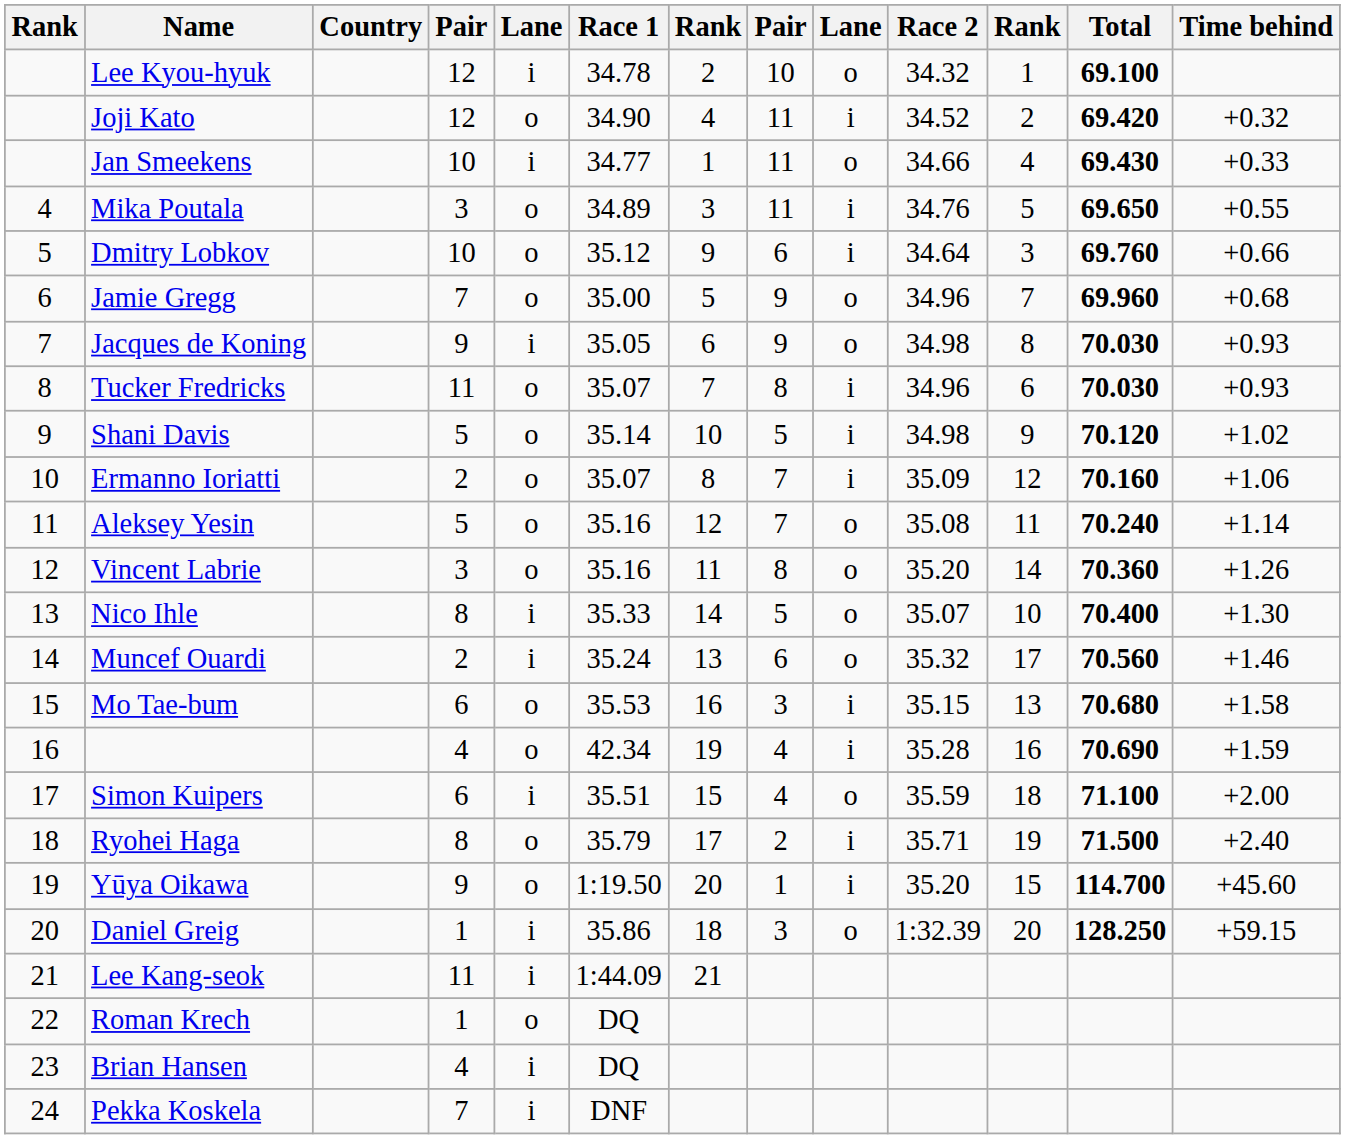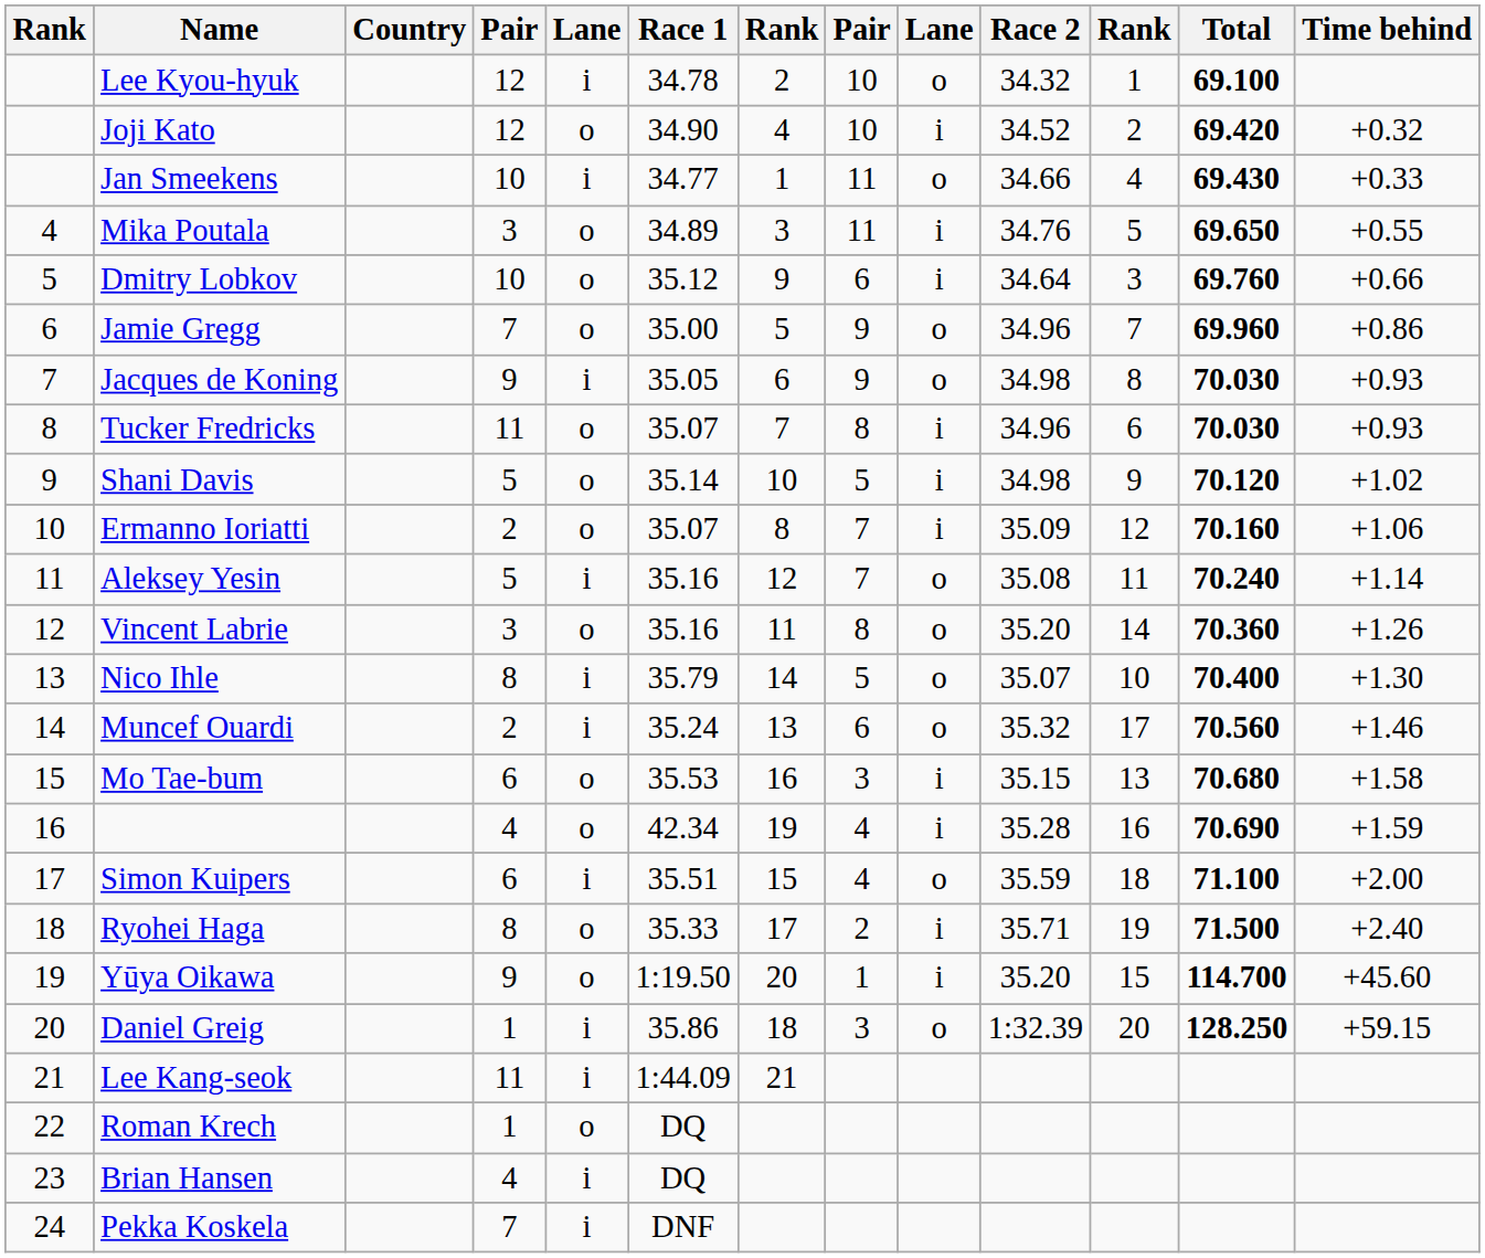Joji Kato | column 8: 11 -> 10
Jamie Gregg | Time behind: +0.68 -> +0.86
Aleksey Yesin | column 5: o -> i
Nico Ihle | Race 1: 35.33 -> 35.79
Ryohei Haga | Race 1: 35.79 -> 35.33
